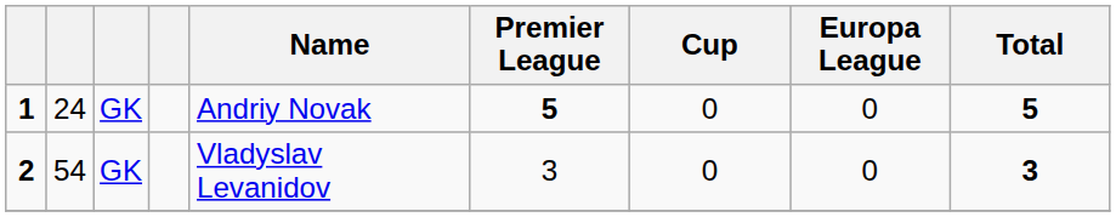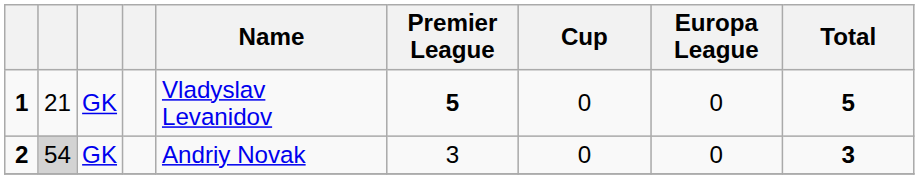1 | column 2: 24 -> 21
1 | Name: Andriy Novak -> Vladyslav Levanidov
2 | column 2: no background -> lightgrey background
2 | Name: Vladyslav Levanidov -> Andriy Novak
